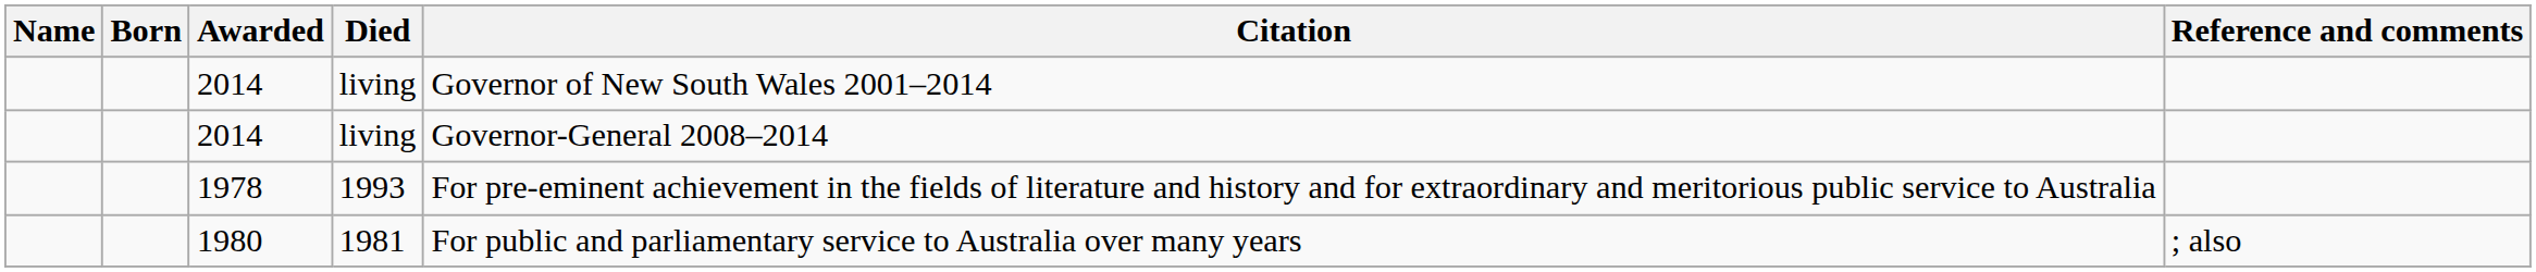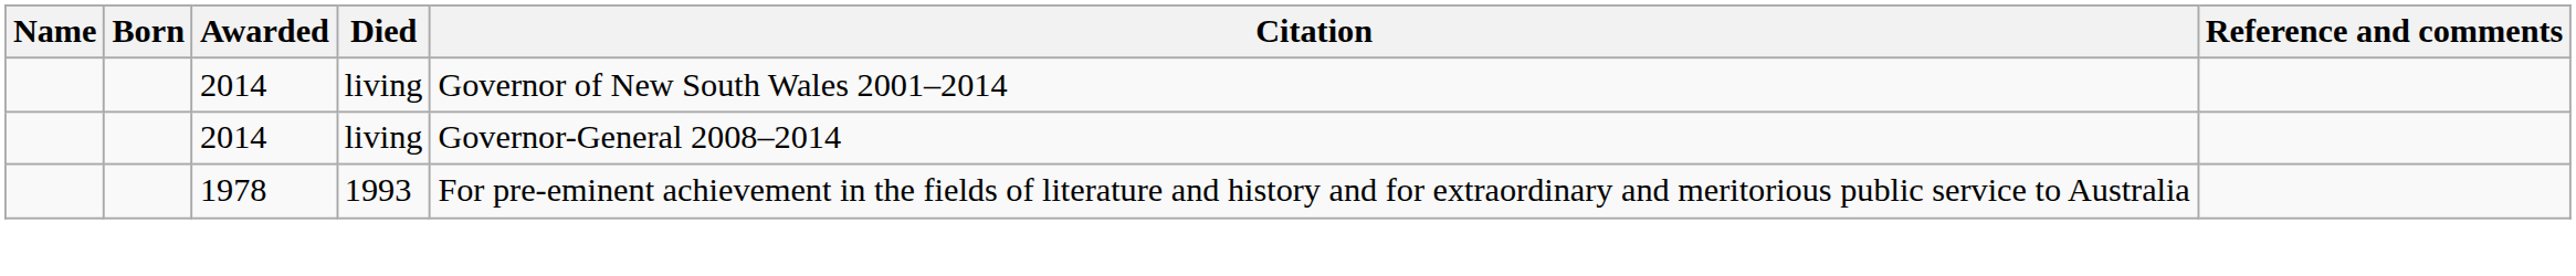- row: 1980 | 1981 | For public and parliamentary service to Australia over many years | ; also
